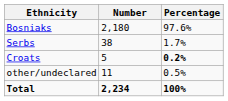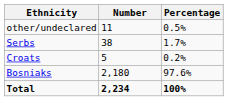rows swapped: Bosniaks <-> other/undeclared
Croats | Percentage: bold -> normal
